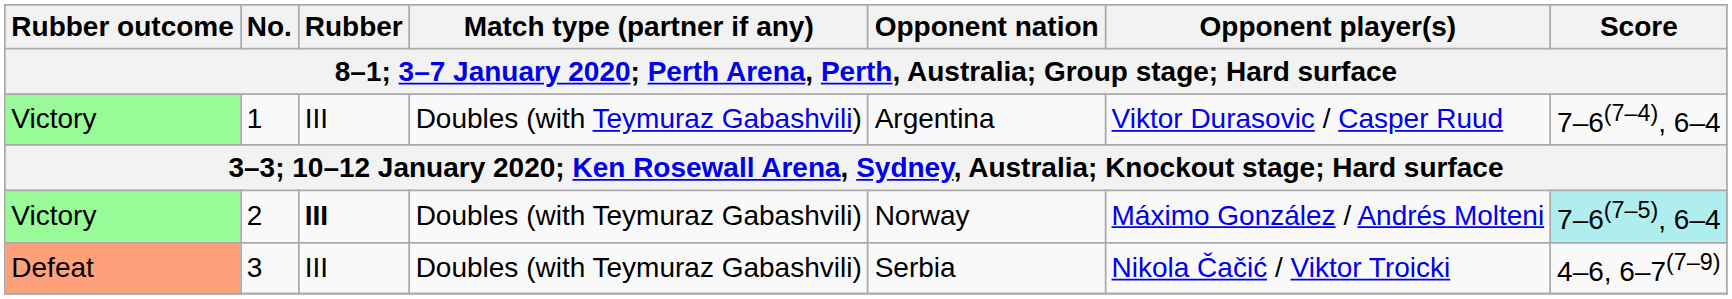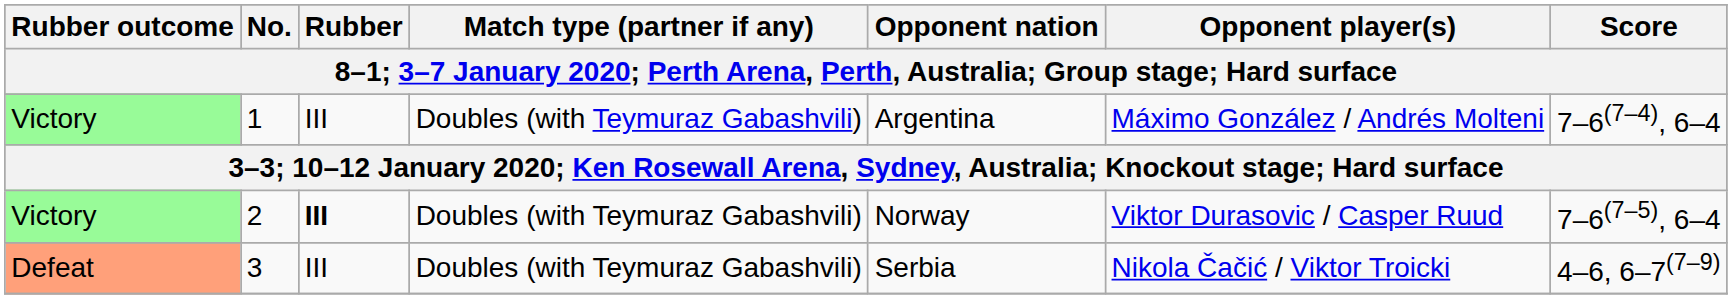1 | Opponent player(s): Viktor Durasovic / Casper Ruud -> Máximo González / Andrés Molteni
2 | Opponent player(s): Máximo González / Andrés Molteni -> Viktor Durasovic / Casper Ruud
2 | Score: paleturquoise background -> no background
